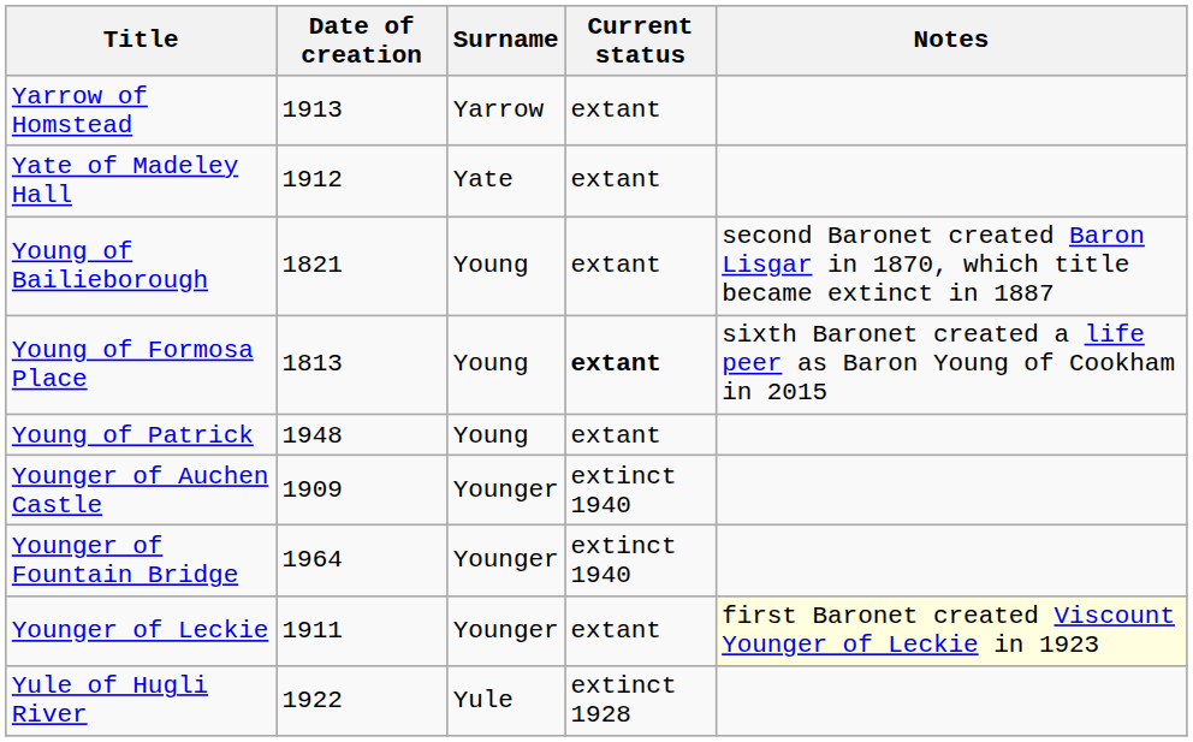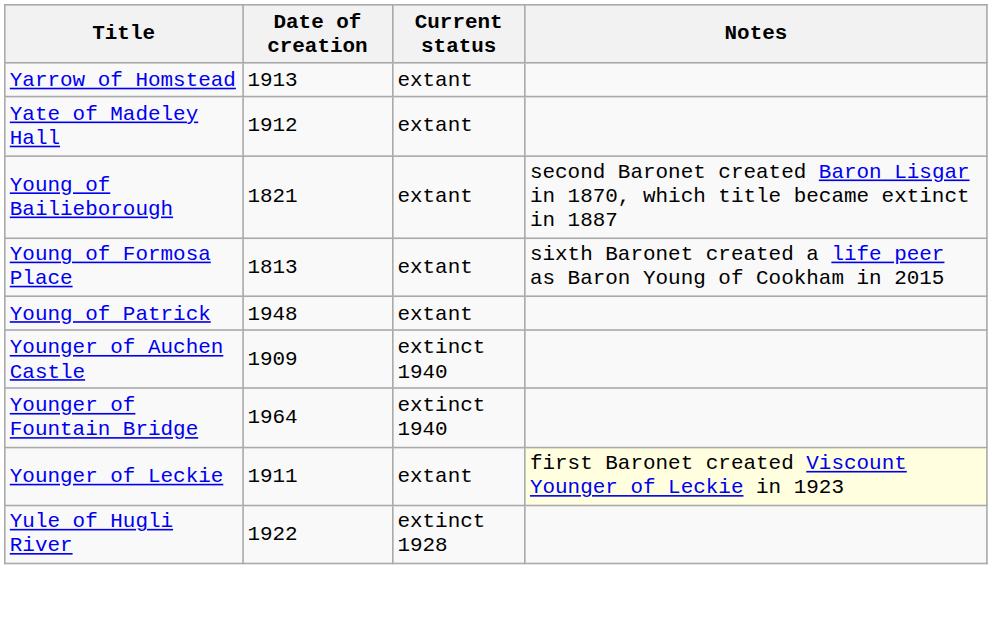- column: Surname | Yarrow | Yate | Young | Young | Young | Younger | Younger | Younger | Yule
Young of Formosa Place | Current status: bold -> normal
